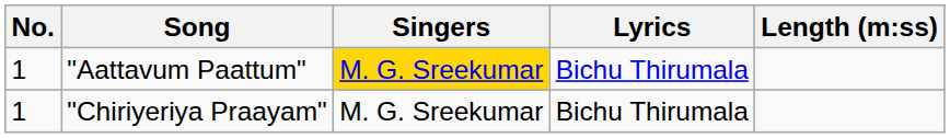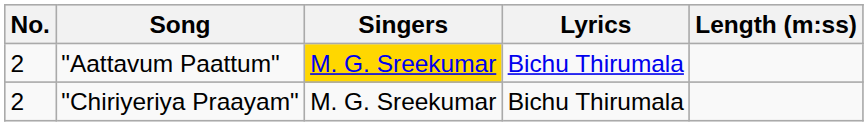"Aattavum Paattum" | No.: 1 -> 2
"Chiriyeriya Praayam" | No.: 1 -> 2
